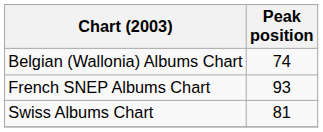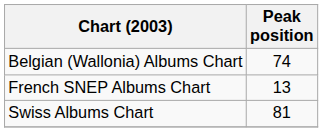French SNEP Albums Chart | Peak position: 93 -> 13
